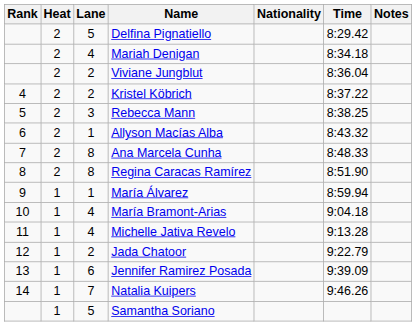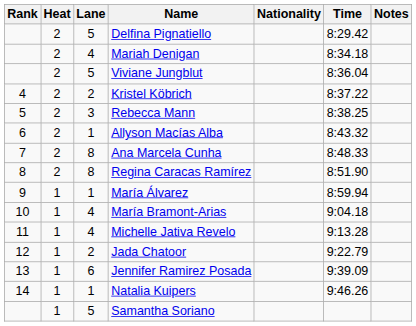Viviane Jungblut | Lane: 2 -> 5
Natalia Kuipers | Lane: 7 -> 1
